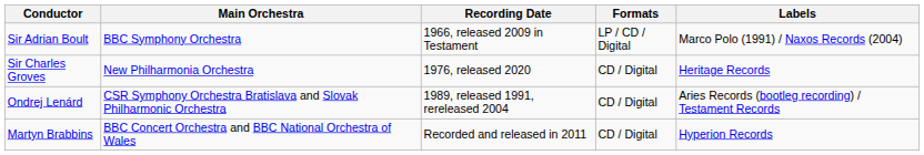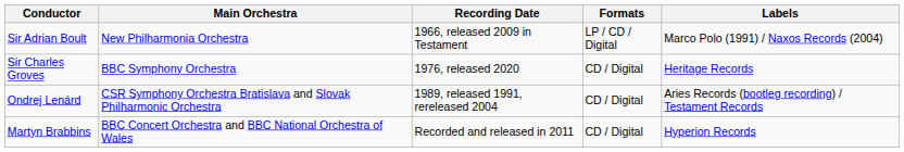Sir Adrian Boult | Main Orchestra: BBC Symphony Orchestra -> New Philharmonia Orchestra
Sir Charles Groves | Main Orchestra: New Philharmonia Orchestra -> BBC Symphony Orchestra
